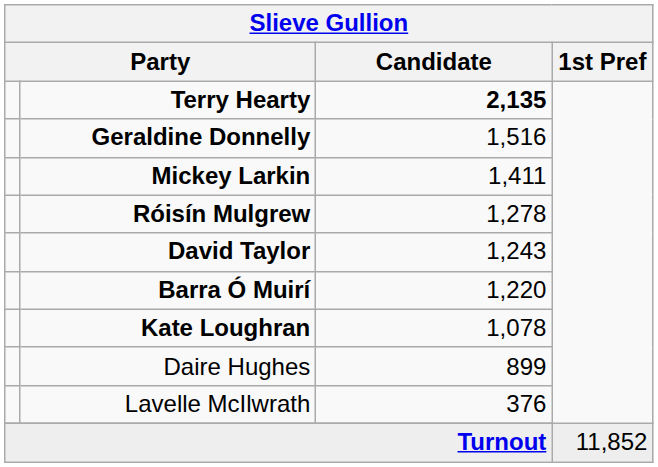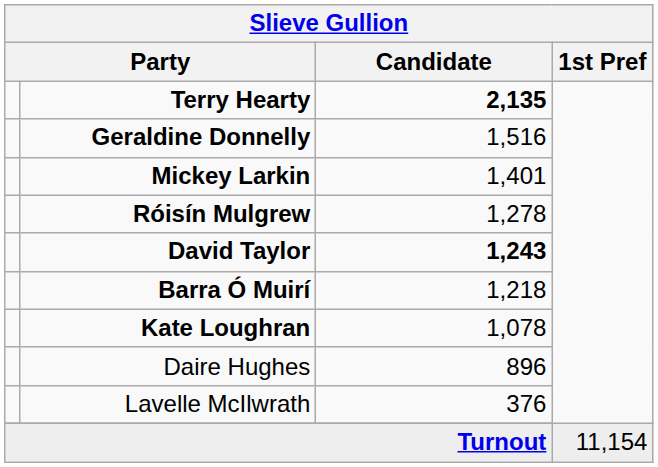Mickey Larkin | Candidate: 1,411 -> 1,401
David Taylor | Candidate: normal -> bold
Barra Ó Muirí | Candidate: 1,220 -> 1,218
Daire Hughes | Candidate: 899 -> 896
Turnout | 1st Pref: 11,852 -> 11,154
